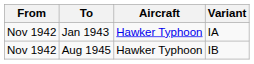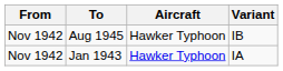rows swapped: Jan 1943 <-> Aug 1945
